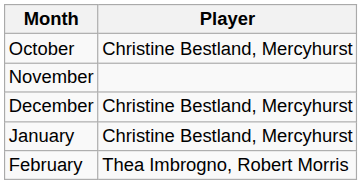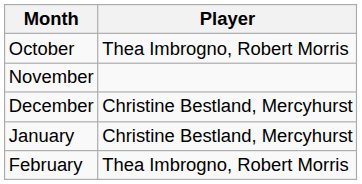October | Player: Christine Bestland, Mercyhurst -> Thea Imbrogno, Robert Morris
